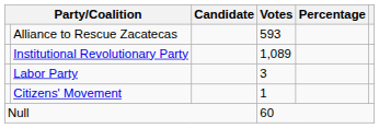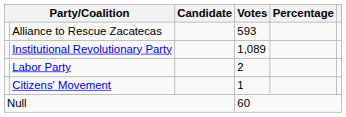Labor Party | Votes: 3 -> 2
